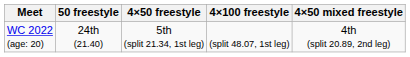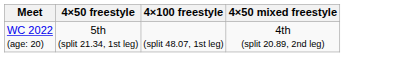- column: 50 freestyle | 24th (21.40)
